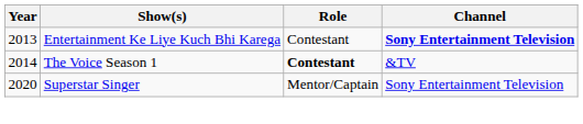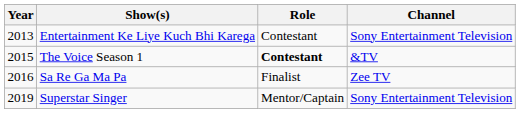Entertainment Ke Liye Kuch Bhi Karega | Channel: bold -> normal
The Voice Season 1 | Year: 2014 -> 2015
+ row: 2016 | Sa Re Ga Ma Pa | Finalist | Zee TV
Superstar Singer | Year: 2020 -> 2019
